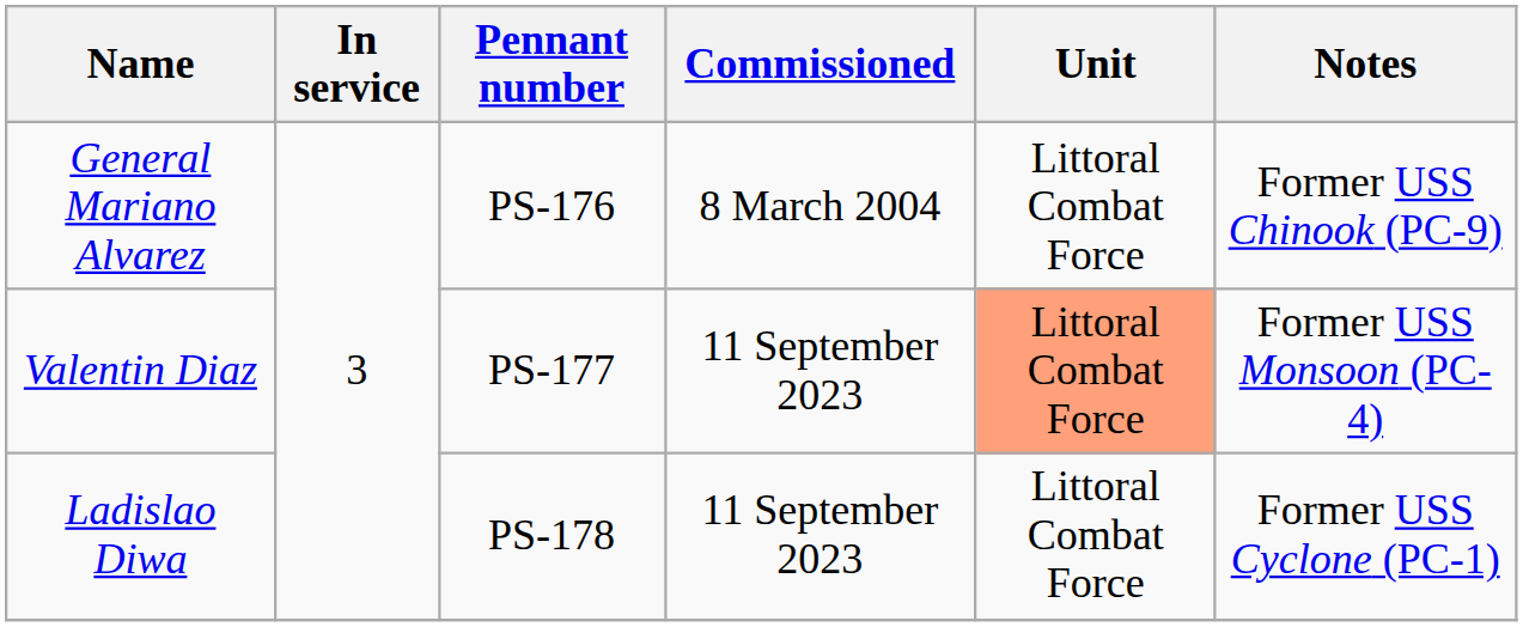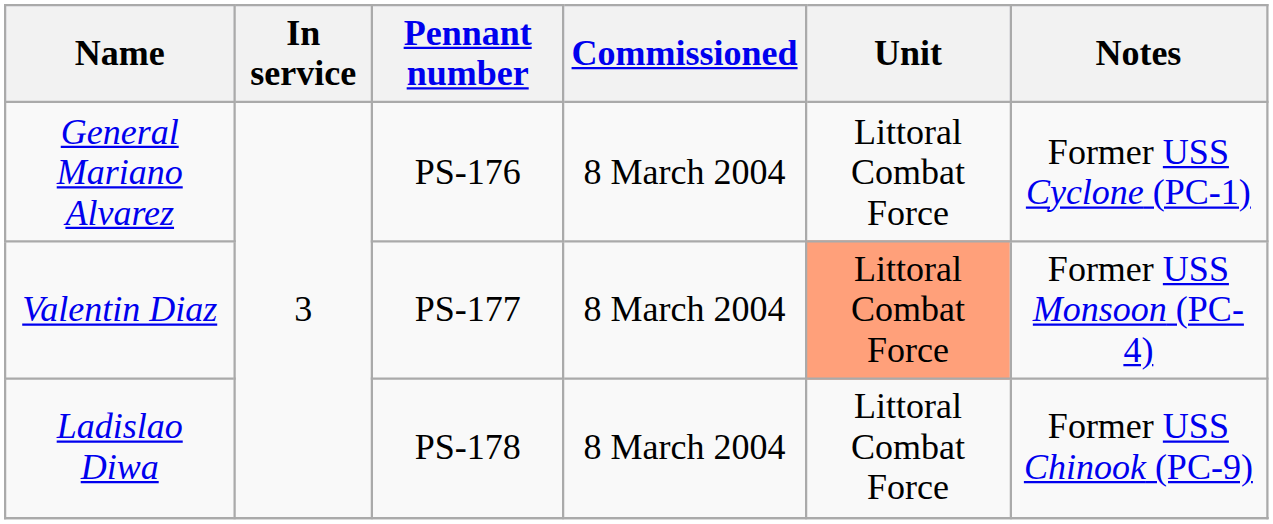General Mariano Alvarez | Notes: Former USS Chinook (PC-9) -> Former USS Cyclone (PC-1)
Valentin Diaz | Commissioned: 11 September 2023 -> 8 March 2004
Ladislao Diwa | Commissioned: 11 September 2023 -> 8 March 2004
Ladislao Diwa | Notes: Former USS Cyclone (PC-1) -> Former USS Chinook (PC-9)
